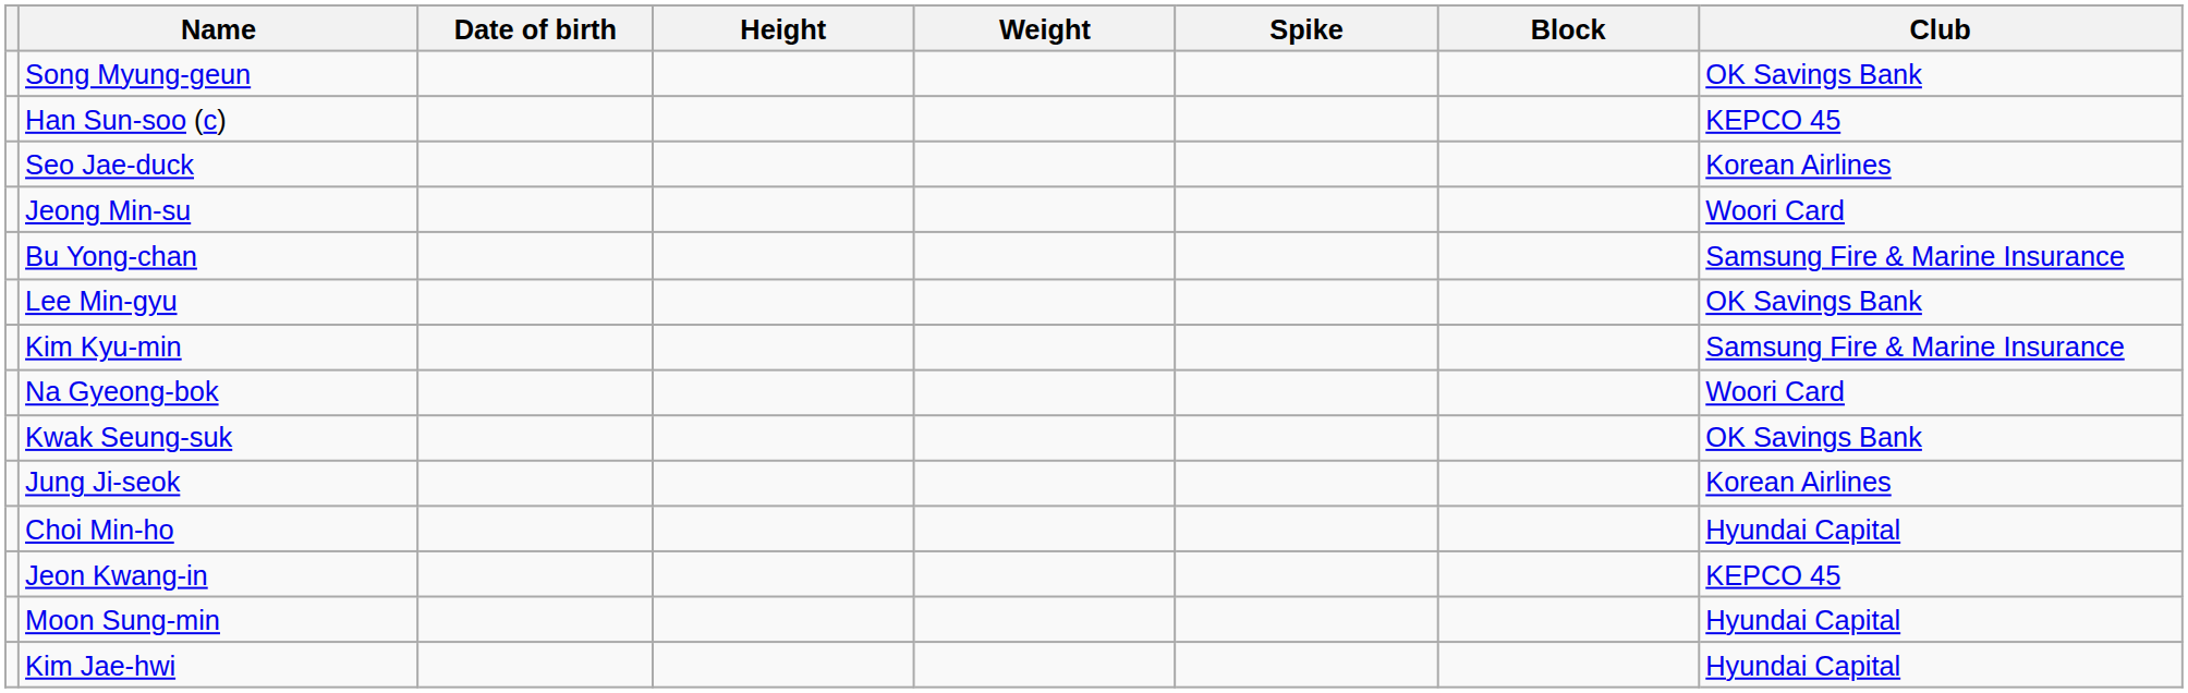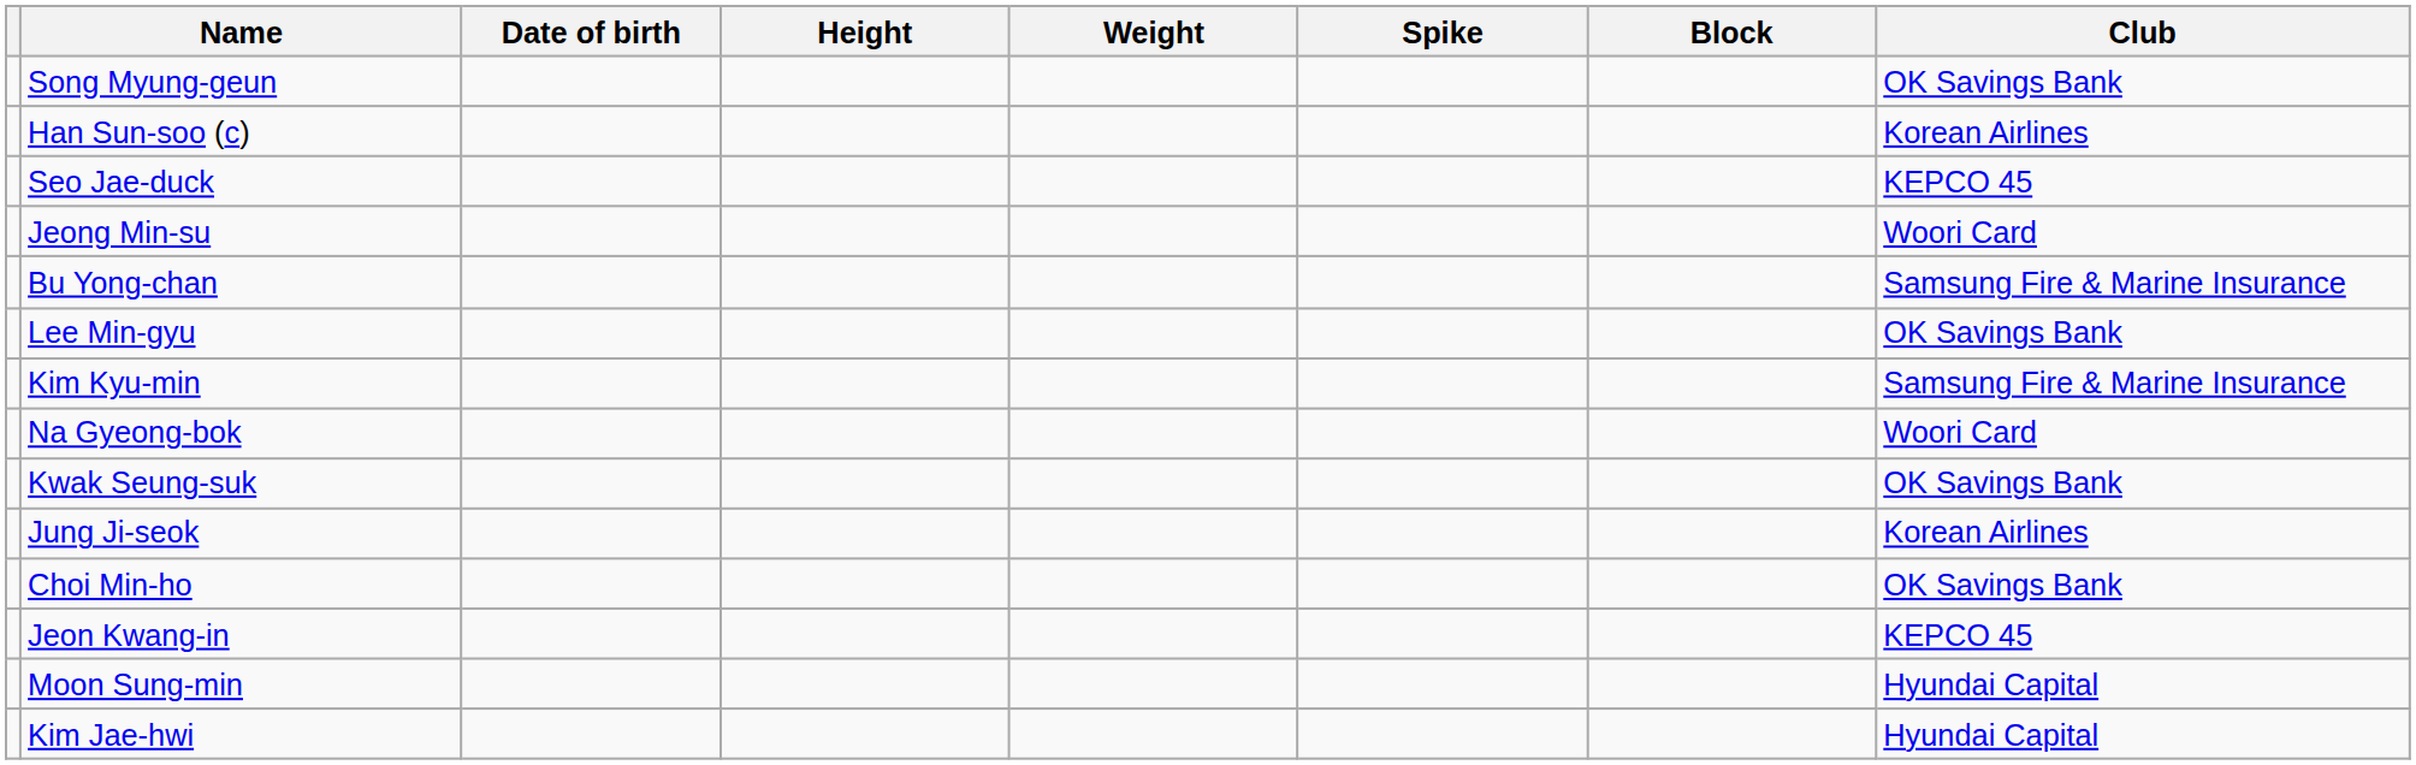Han Sun-soo (c) | Club: KEPCO 45 -> Korean Airlines
Seo Jae-duck | Club: Korean Airlines -> KEPCO 45
Choi Min-ho | Club: Hyundai Capital -> OK Savings Bank
